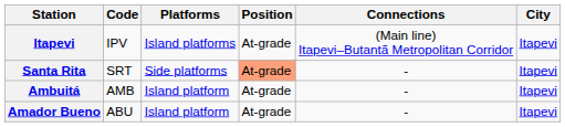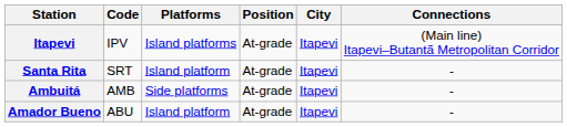columns swapped: Connections <-> City
Santa Rita | Platforms: Side platforms -> Island platform
Santa Rita | Position: lightsalmon background -> no background
Ambuitá | Platforms: Island platform -> Side platforms
